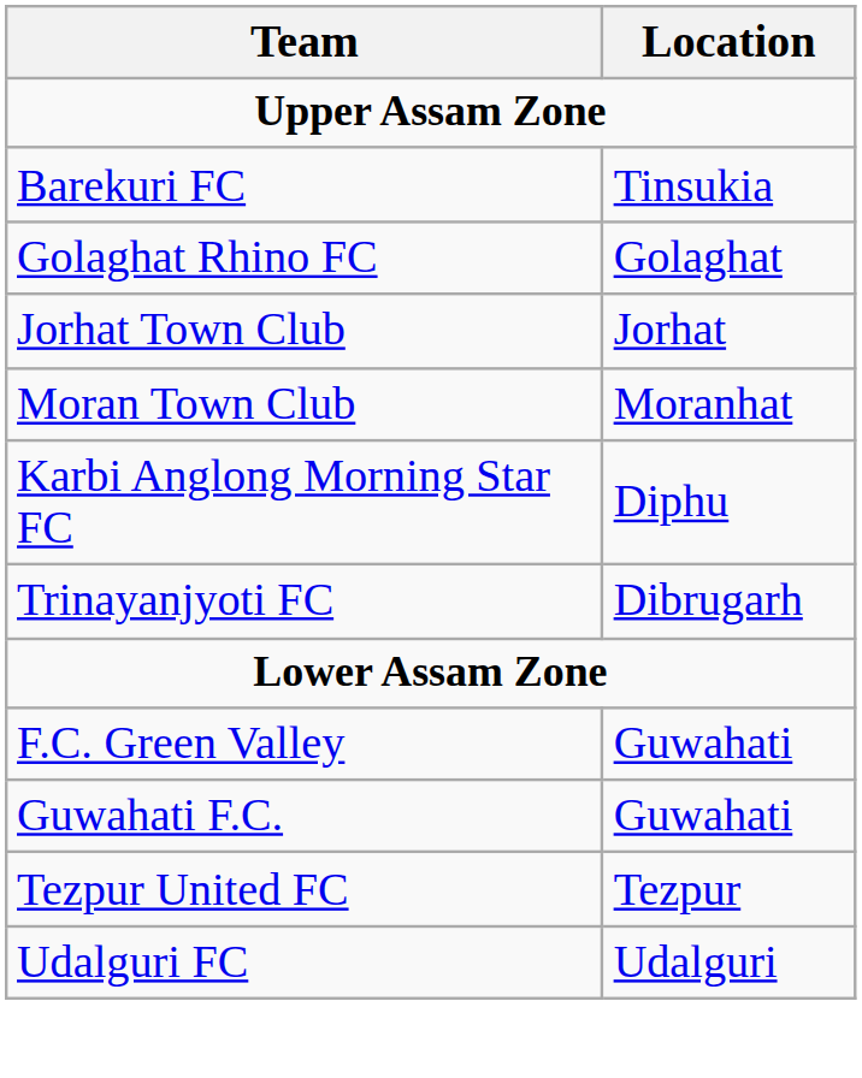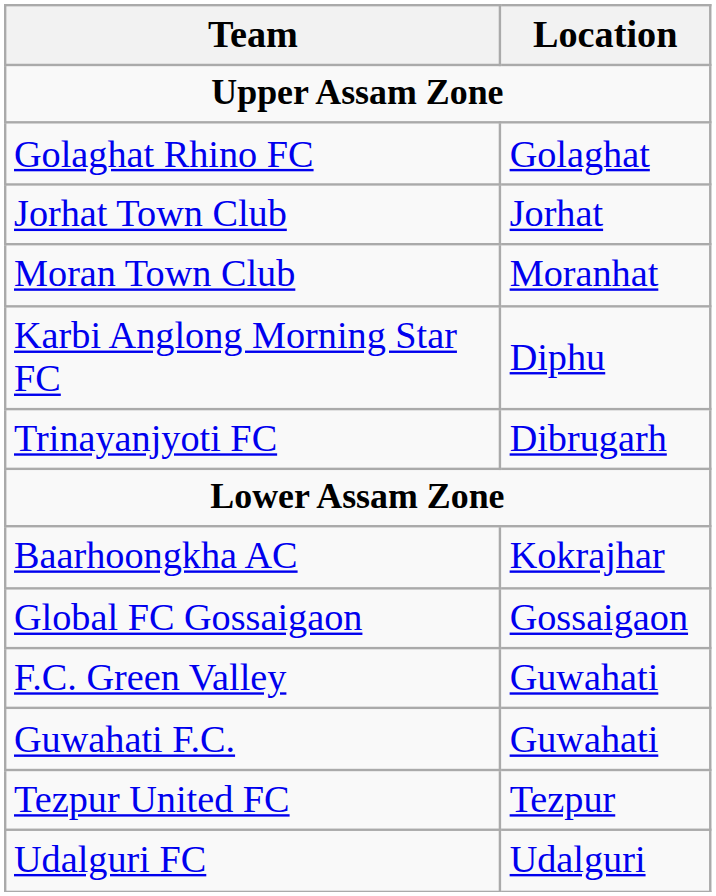- row: Barekuri FC | Tinsukia
+ row: Baarhoongkha AC | Kokrajhar
+ row: Global FC Gossaigaon | Gossaigaon
